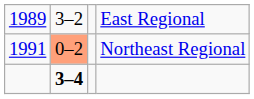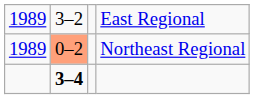Northeast Regional | column 1: 1991 -> 1989
